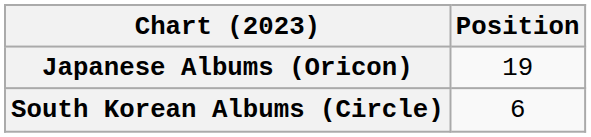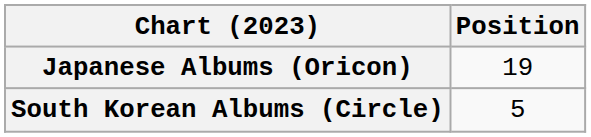South Korean Albums (Circle) | Position: 6 -> 5
